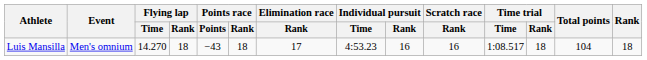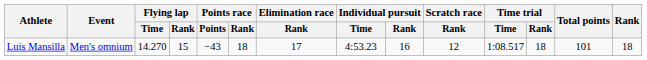Luis Mansilla | Flying lap / Rank: 18 -> 15
Luis Mansilla | Scratch race / Rank: 16 -> 12
Luis Mansilla | Total points: 104 -> 101
